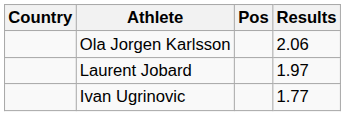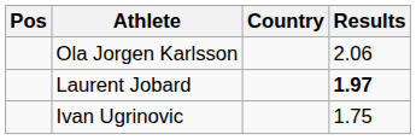columns swapped: Pos <-> Country
Laurent Jobard | Results: normal -> bold
Ivan Ugrinovic | Results: 1.77 -> 1.75
